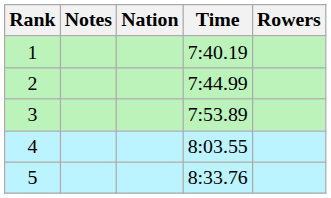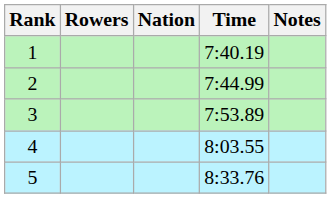columns swapped: Rowers <-> Notes
